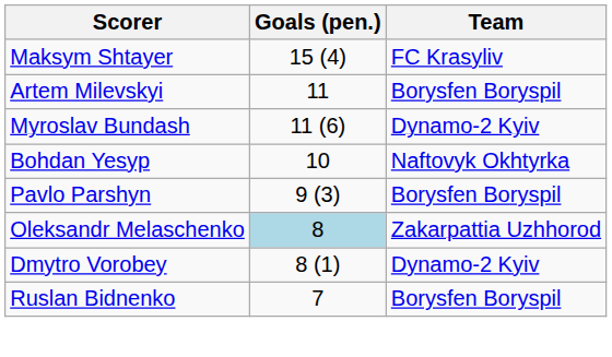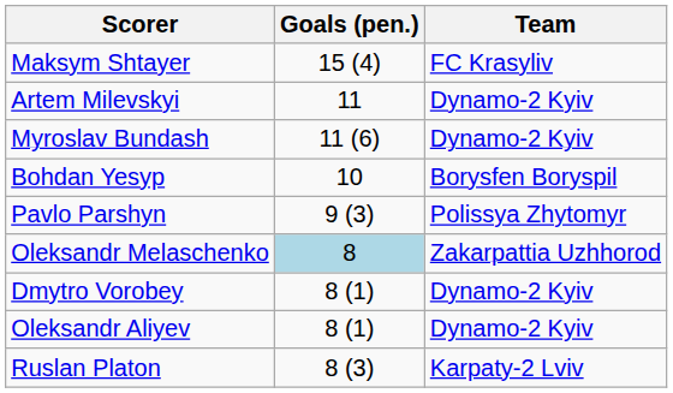Artem Milevskyi | Team: Borysfen Boryspil -> Dynamo-2 Kyiv
Bohdan Yesyp | Team: Naftovyk Okhtyrka -> Borysfen Boryspil
Pavlo Parshyn | Team: Borysfen Boryspil -> Polissya Zhytomyr
+ row: Oleksandr Aliyev | 8 (1) | Dynamo-2 Kyiv
+ row: Ruslan Platon | 8 (3) | Karpaty-2 Lviv
- row: Ruslan Bidnenko | 7 | Borysfen Boryspil
